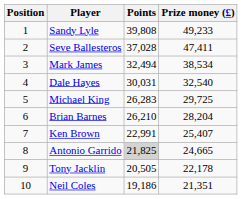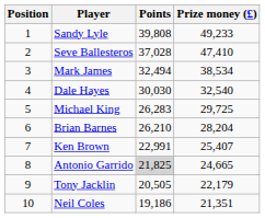Seve Ballesteros | Prize money (£): 47,411 -> 47,410
Dale Hayes | Points: 30,031 -> 30,030
Tony Jacklin | Prize money (£): 22,178 -> 22,179
